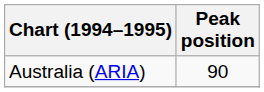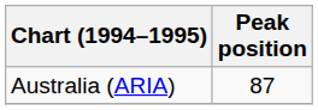Australia (ARIA) | Peak position: 90 -> 87
